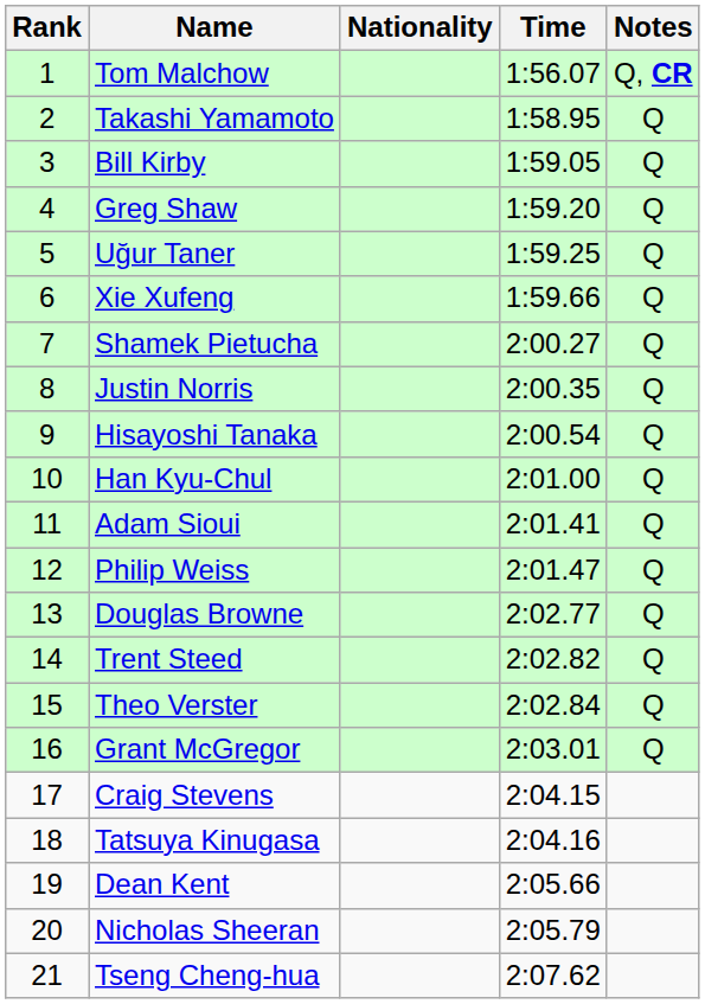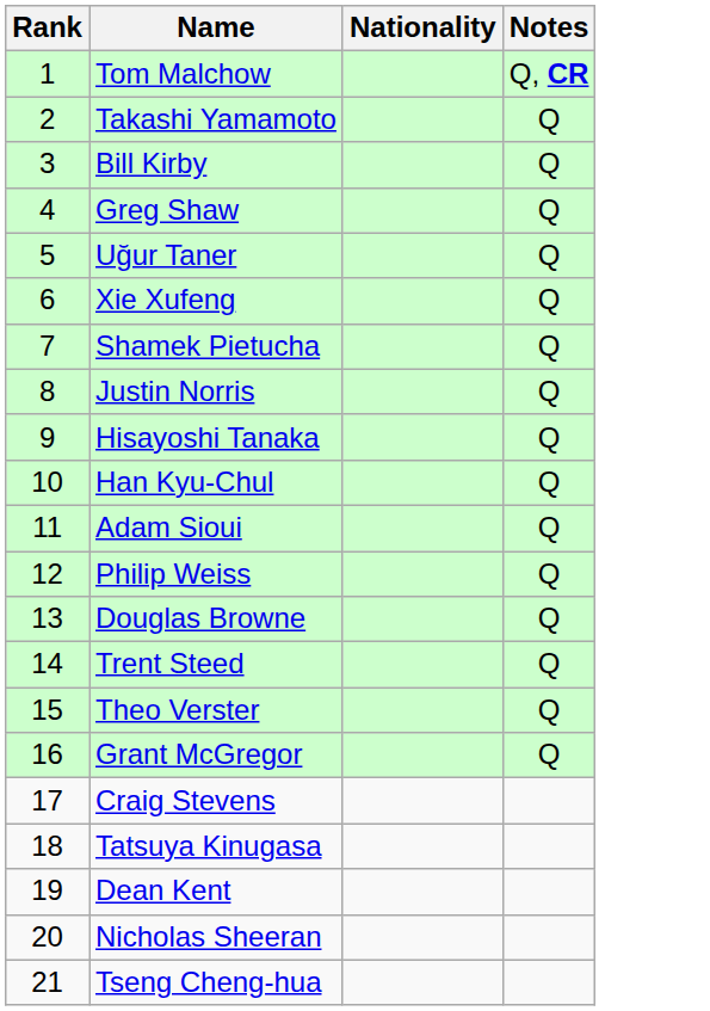- column: Time | 1:56.07 | 1:58.95 | 1:59.05 | 1:59.20 | 1:59.25 | 1:59.66 | 2:00.27 | 2:00.35 | 2:00.54 | 2:01.00 | 2:01.41 | 2:01.47 | 2:02.77 | 2:02.82 | 2:02.84 | 2:03.01 | 2:04.15 | 2:04.16 | 2:05.66 | 2:05.79 | 2:07.62
